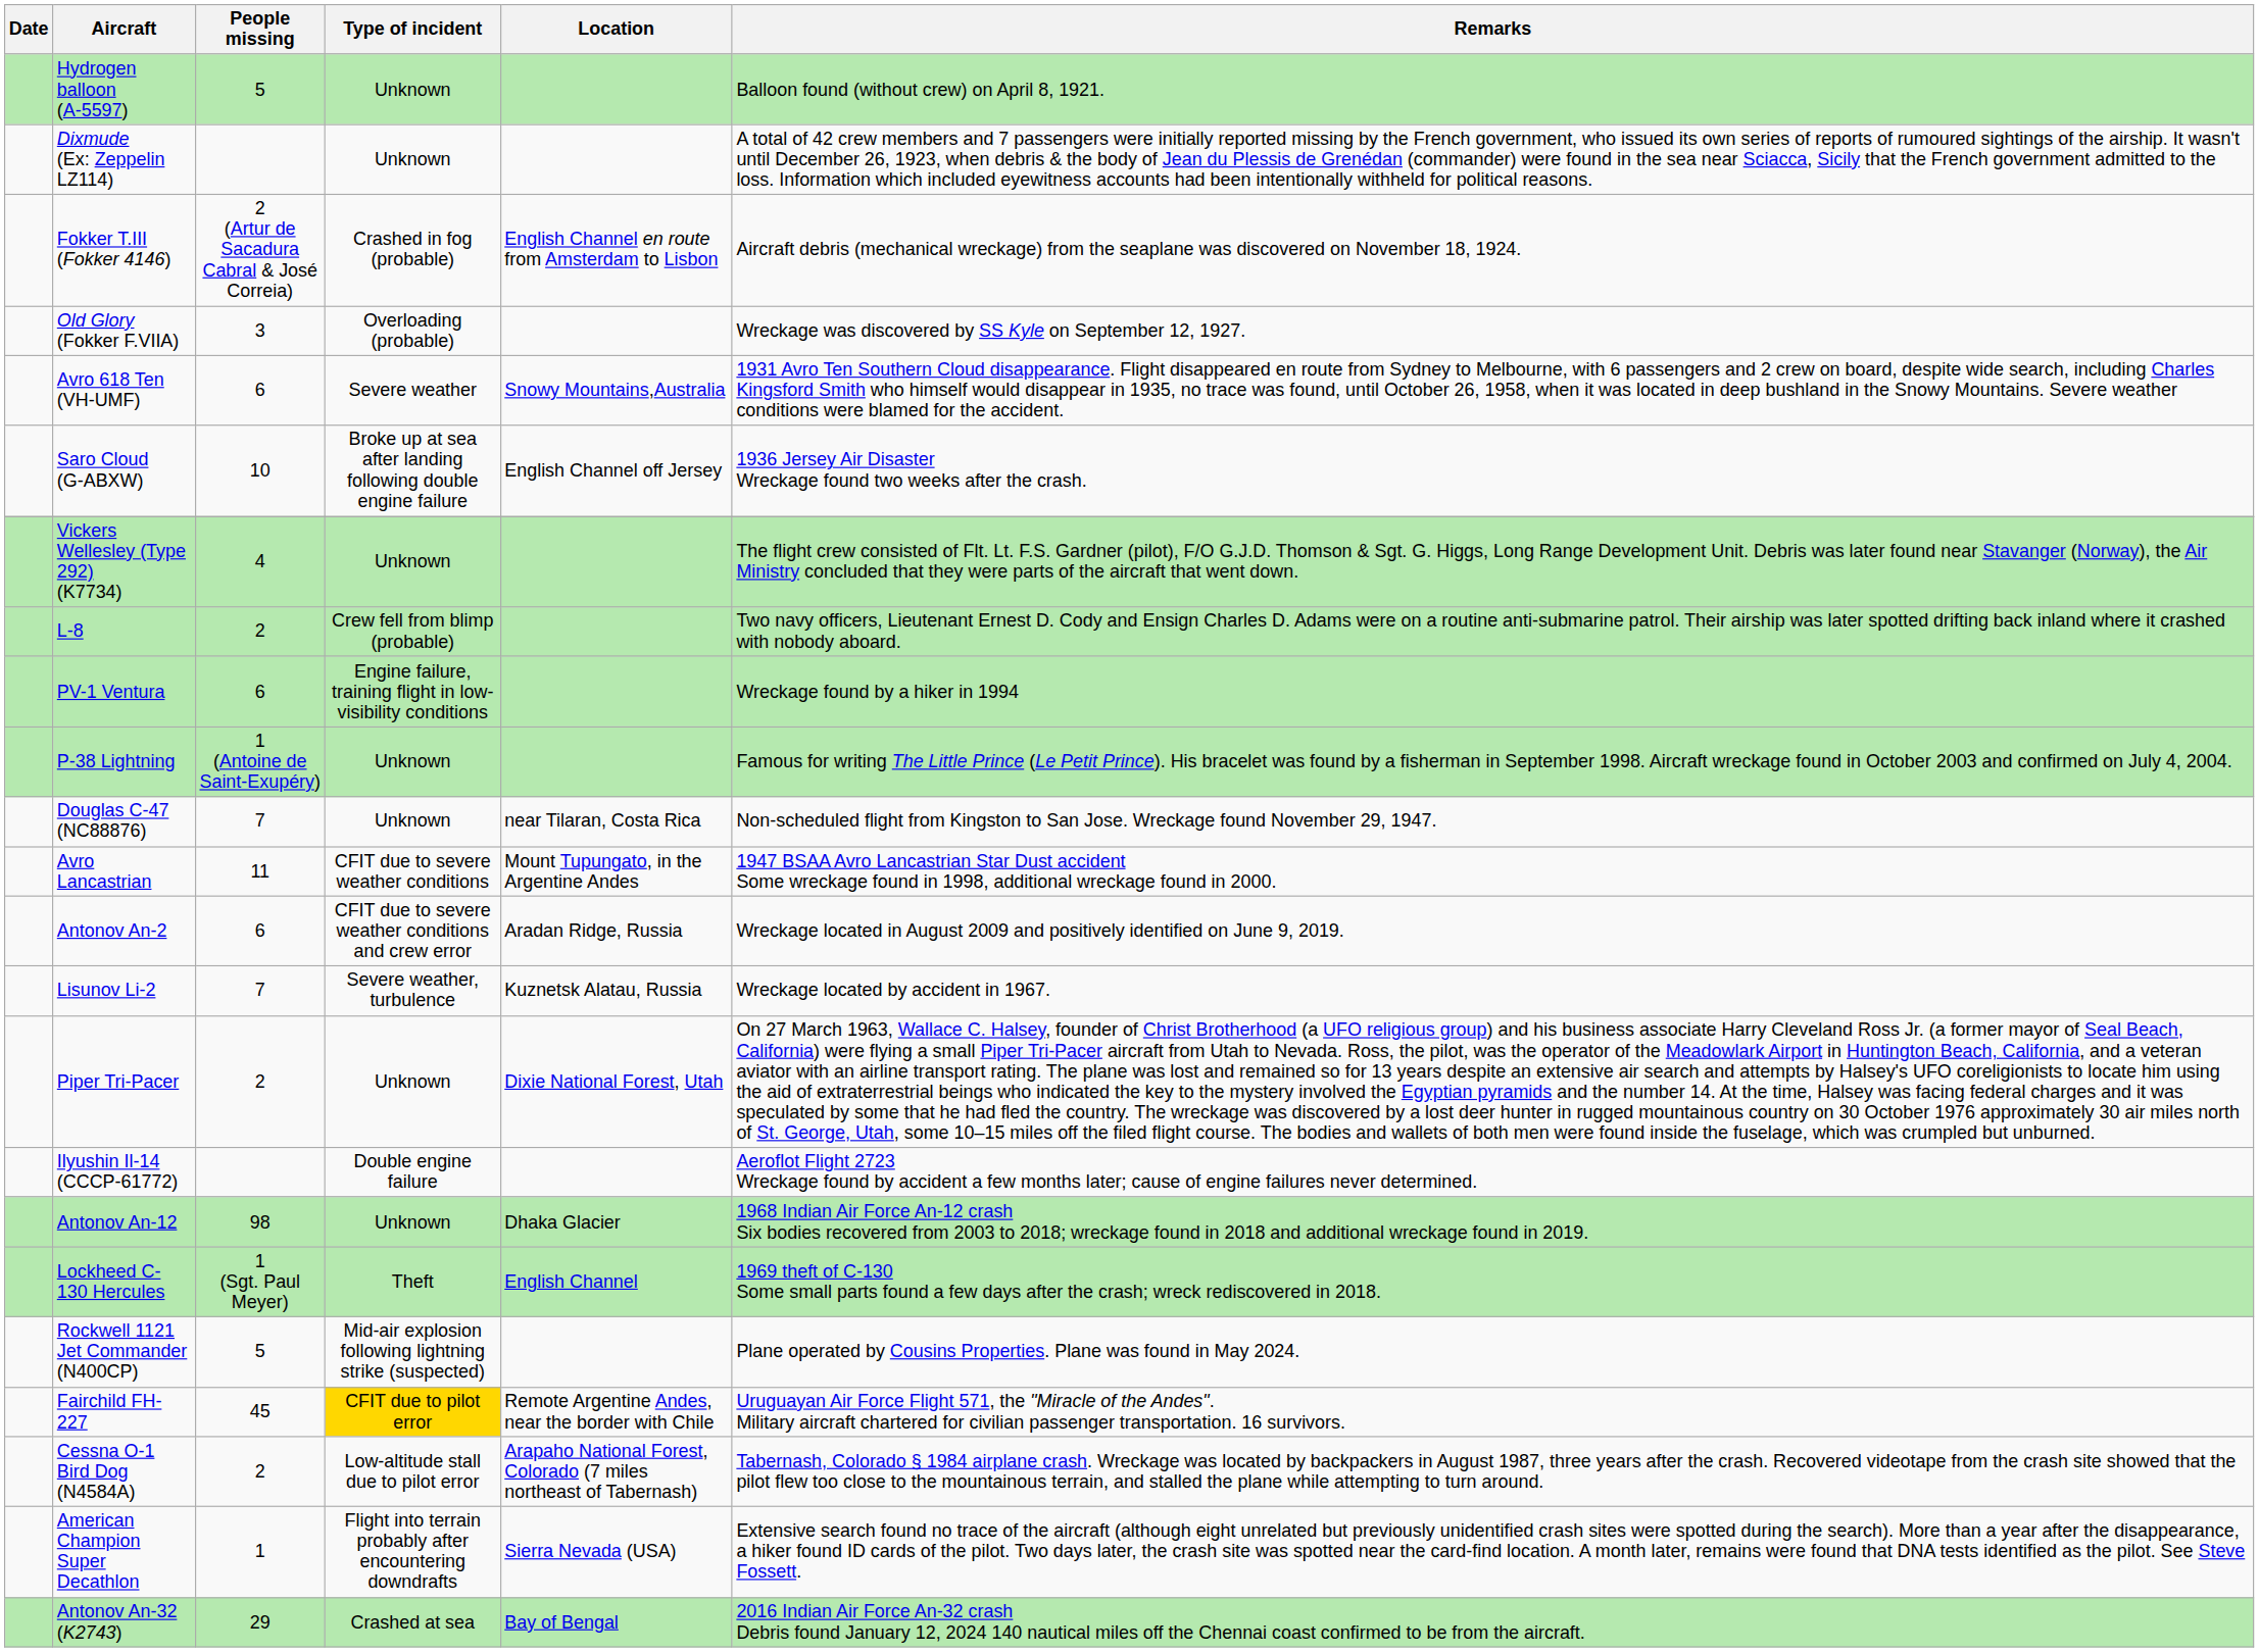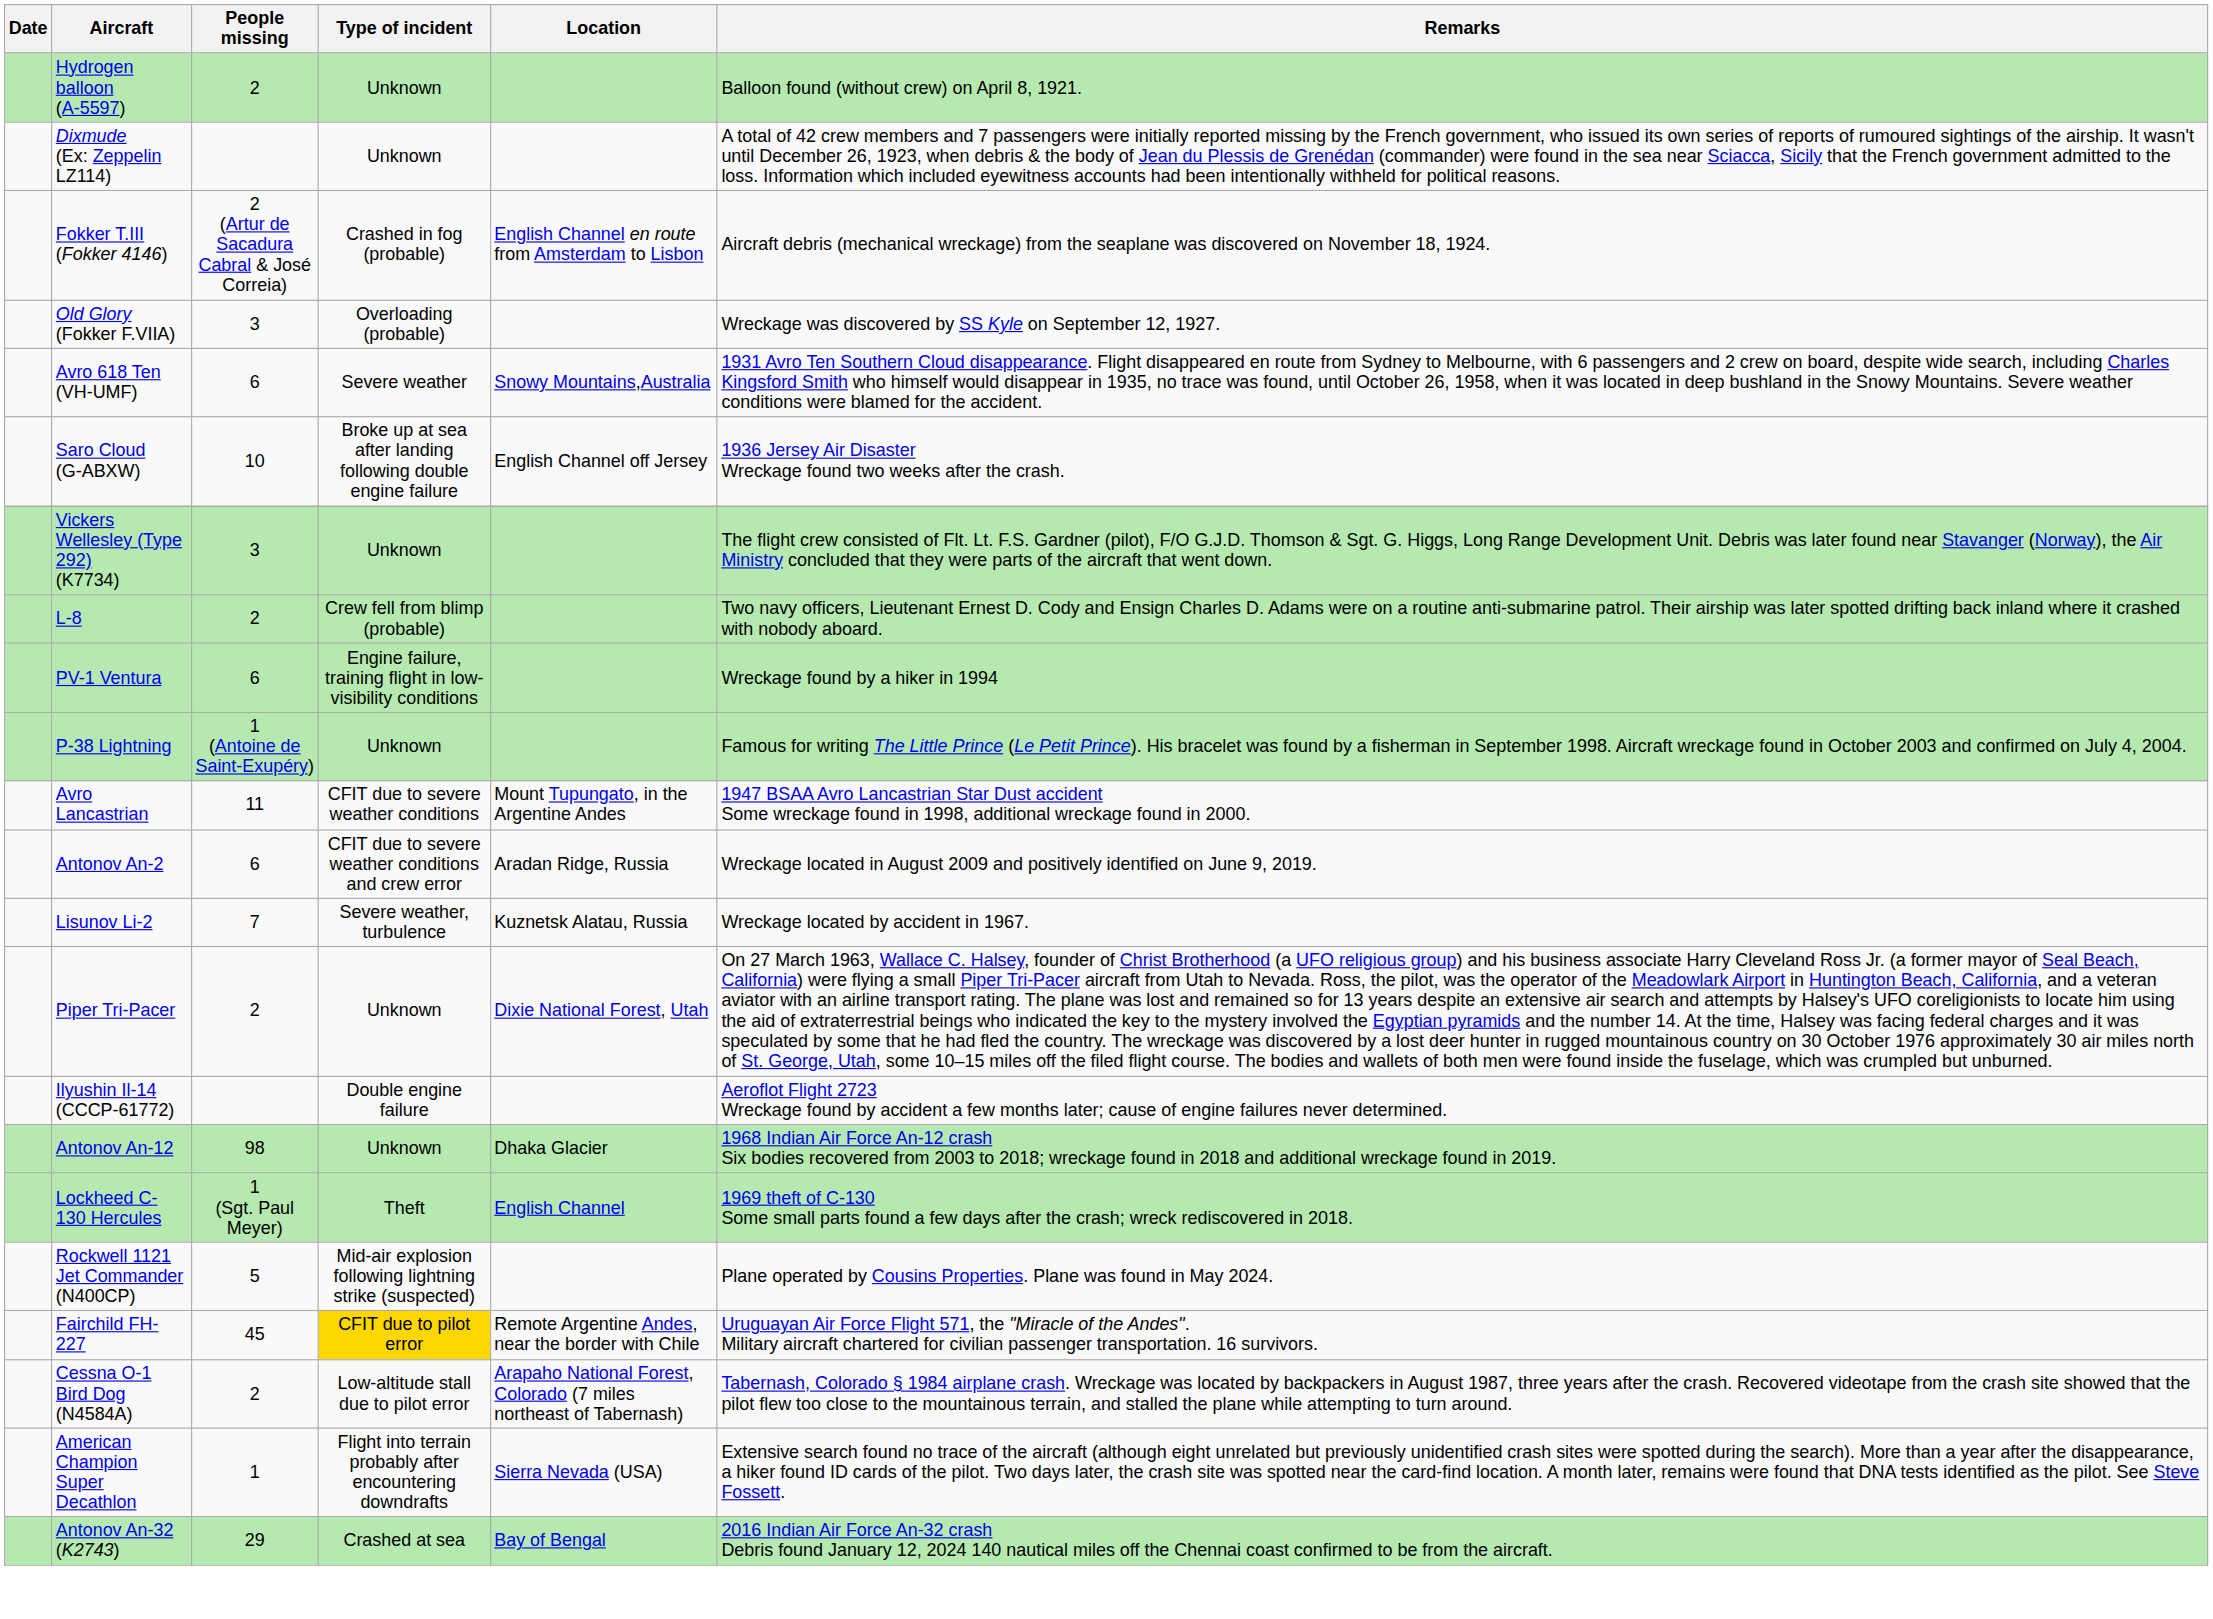Hydrogen balloon (A-5597) | People missing: 5 -> 2
Vickers Wellesley (Type 292) (K7734) | People missing: 4 -> 3
- row: Douglas C-47 (NC88876) | 7 | Unknown | near Tilaran, Costa Rica | Non-scheduled flight from Kingston to San Jose. Wreckage found November 29, 1947.
